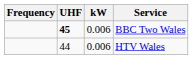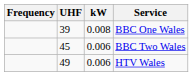+ row: 39 | 0.008 | BBC One Wales
BBC Two Wales | UHF: bold -> normal
HTV Wales | UHF: 44 -> 49
